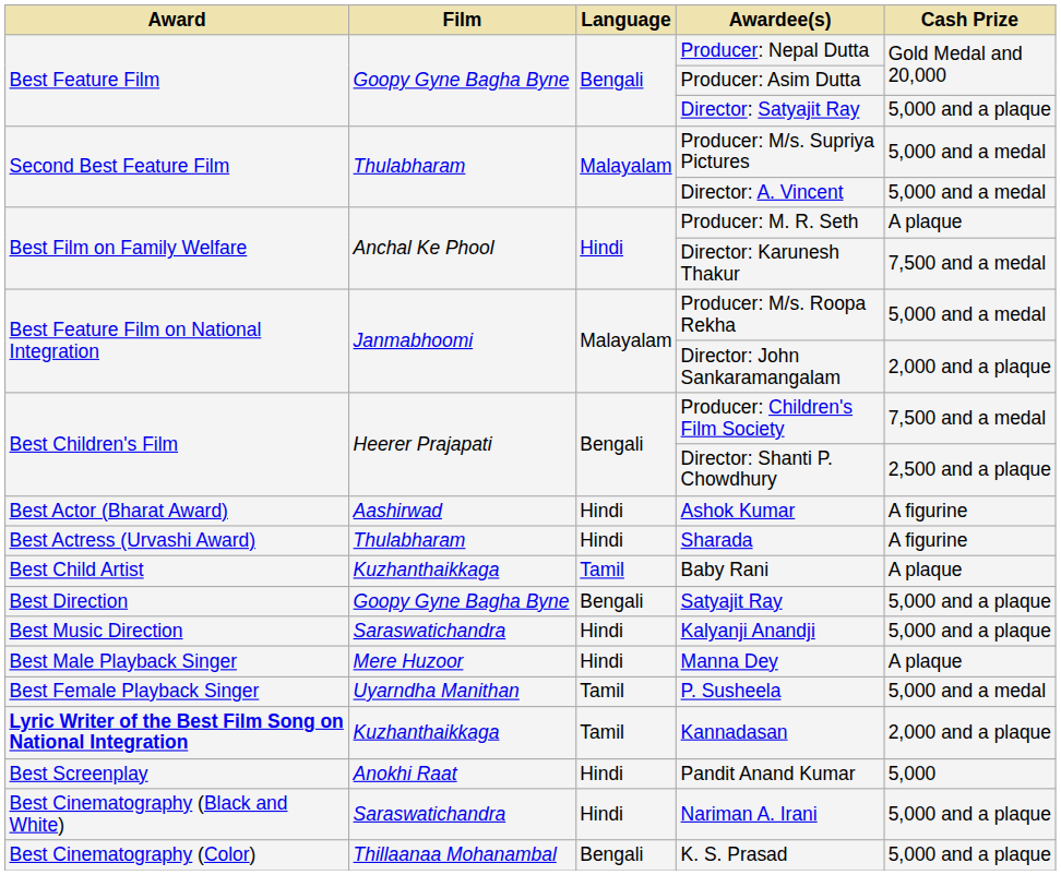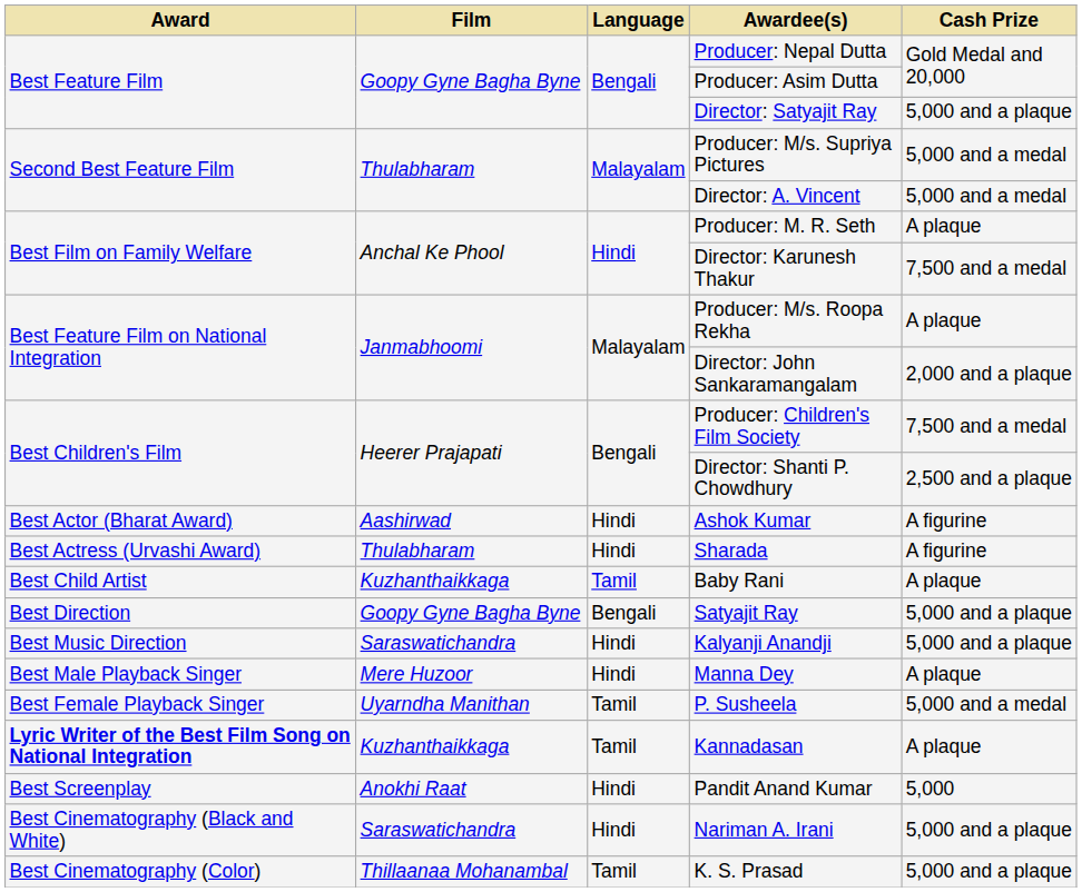Producer: M/s. Roopa Rekha | Cash Prize: 5,000 and a medal -> A plaque
Kannadasan | Cash Prize: 2,000 and a plaque -> A plaque
K. S. Prasad | Language: Bengali -> Tamil
